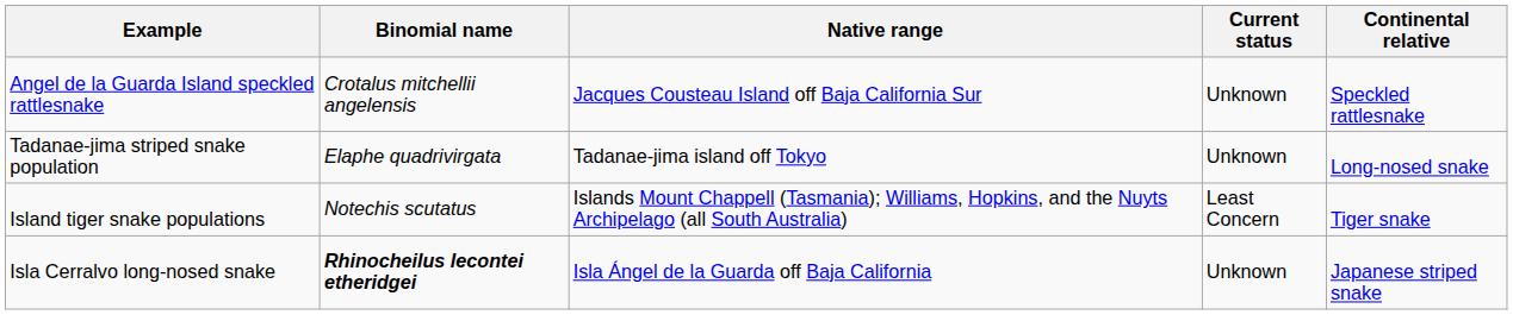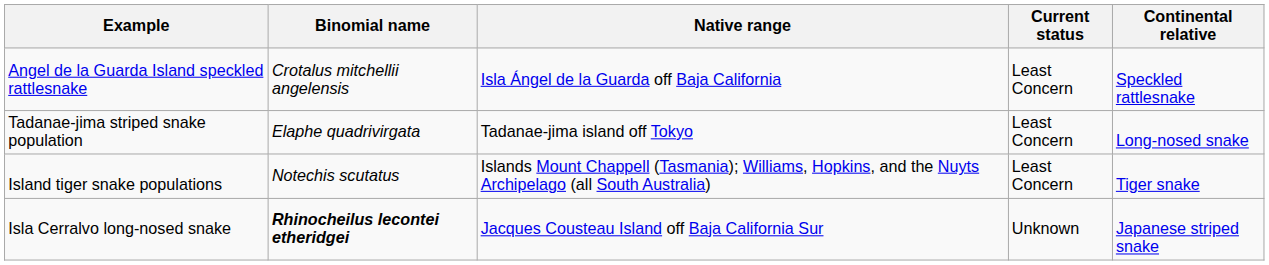Angel de la Guarda Island speckled rattlesnake | Native range: Jacques Cousteau Island off Baja California Sur -> Isla Ángel de la Guarda off Baja California
Angel de la Guarda Island speckled rattlesnake | Current status: Unknown -> Least Concern
Tadanae-jima striped snake population | Current status: Unknown -> Least Concern
Isla Cerralvo long-nosed snake | Native range: Isla Ángel de la Guarda off Baja California -> Jacques Cousteau Island off Baja California Sur
